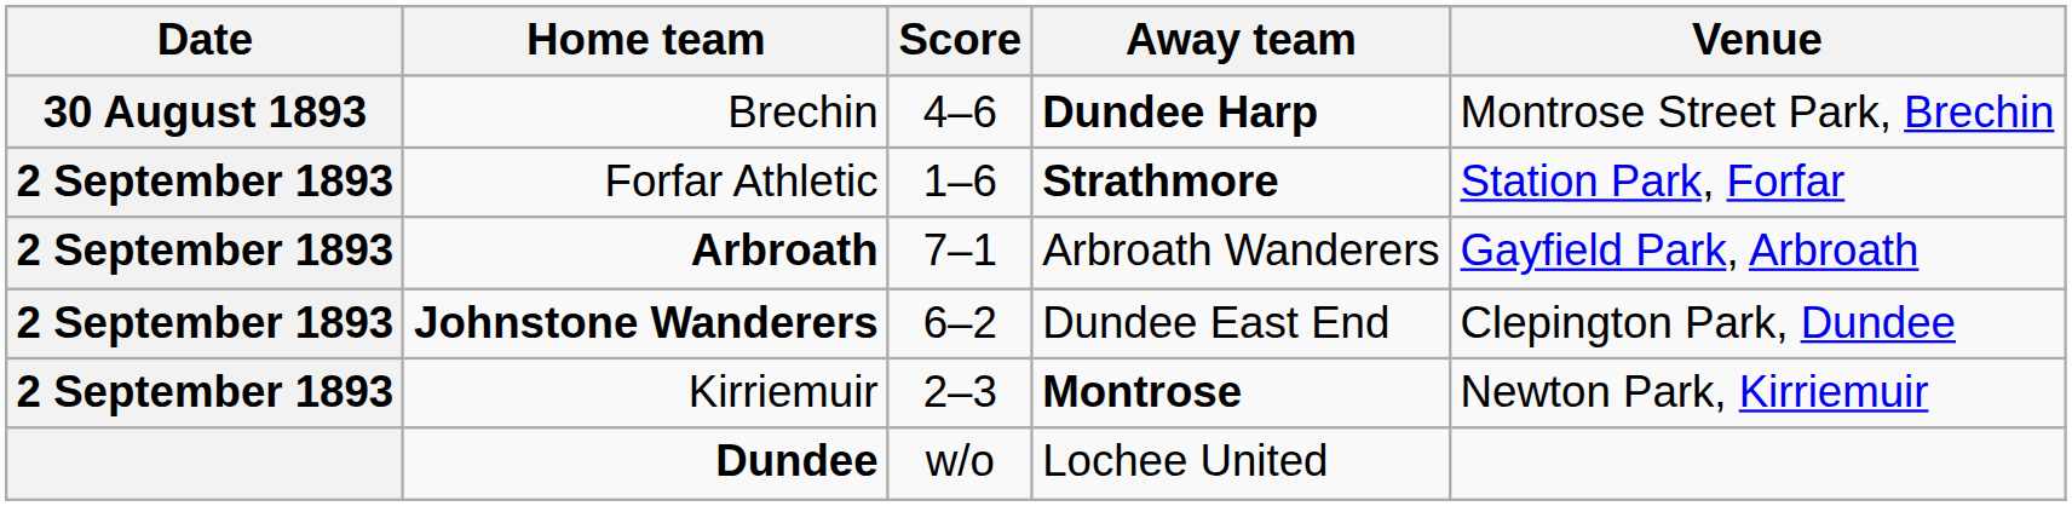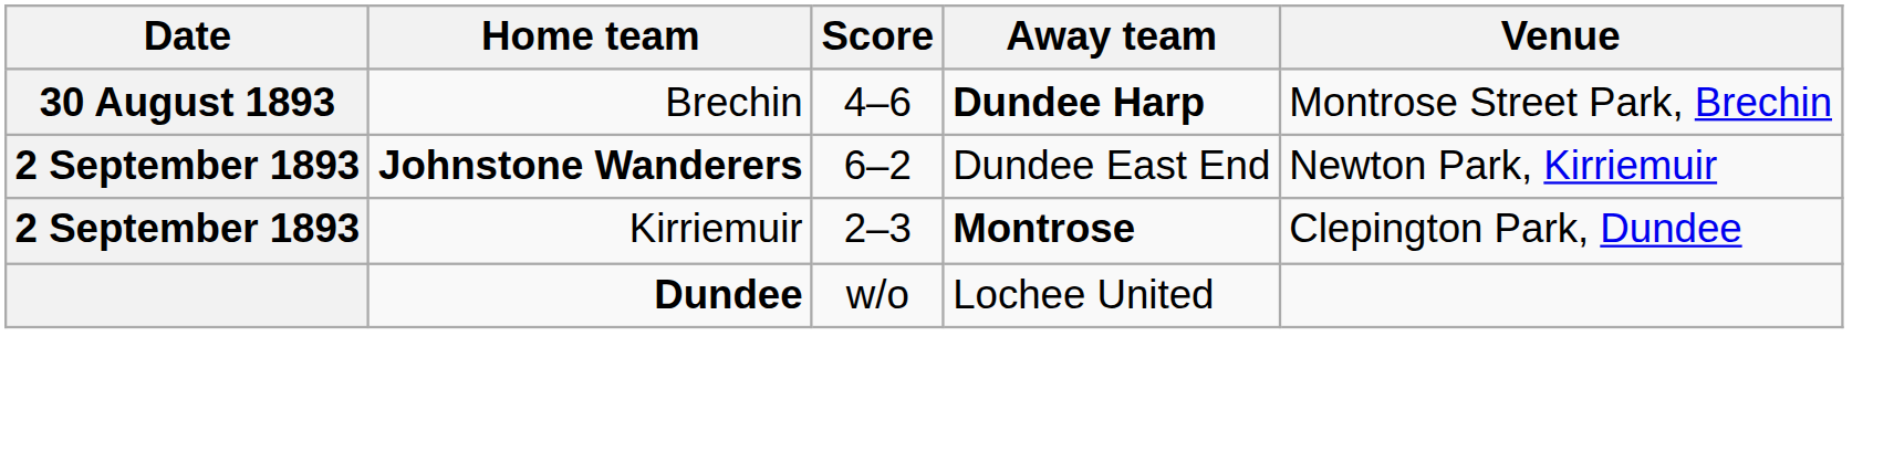- row: 2 September 1893 | Forfar Athletic | 1–6 | Strathmore | Station Park, Forfar
- row: 2 September 1893 | Arbroath | 7–1 | Arbroath Wanderers | Gayfield Park, Arbroath
Johnstone Wanderers | Venue: Clepington Park, Dundee -> Newton Park, Kirriemuir
Kirriemuir | Venue: Newton Park, Kirriemuir -> Clepington Park, Dundee
